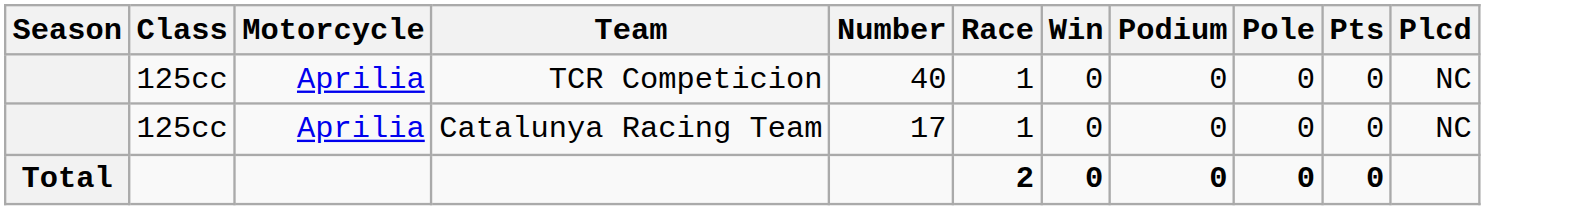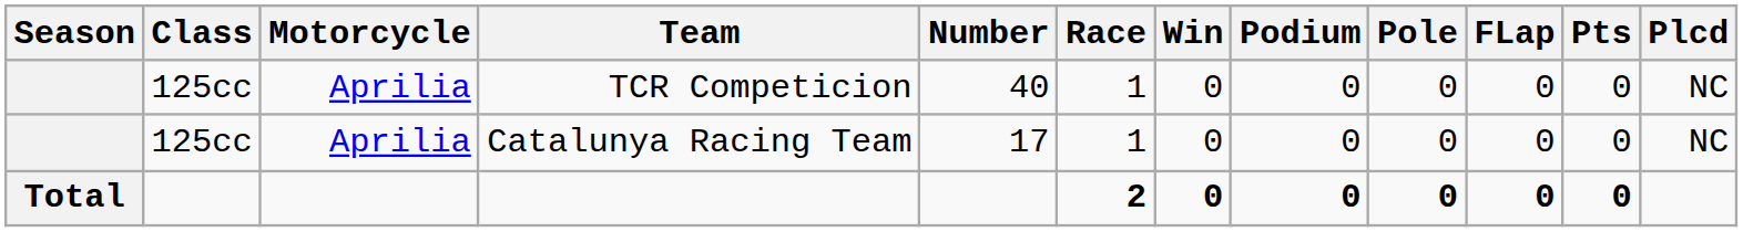+ column: FLap | 0 | 0 | 0
